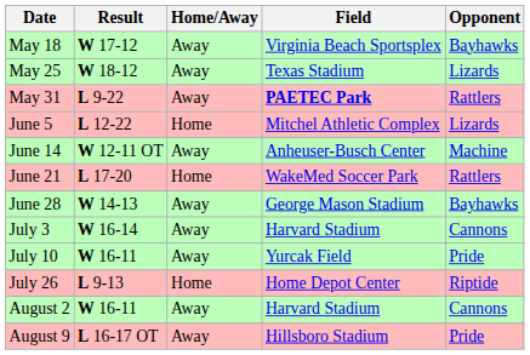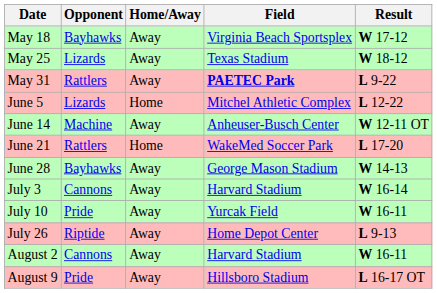columns swapped: Opponent <-> Result
July 26 | Home/Away: Home -> Away
